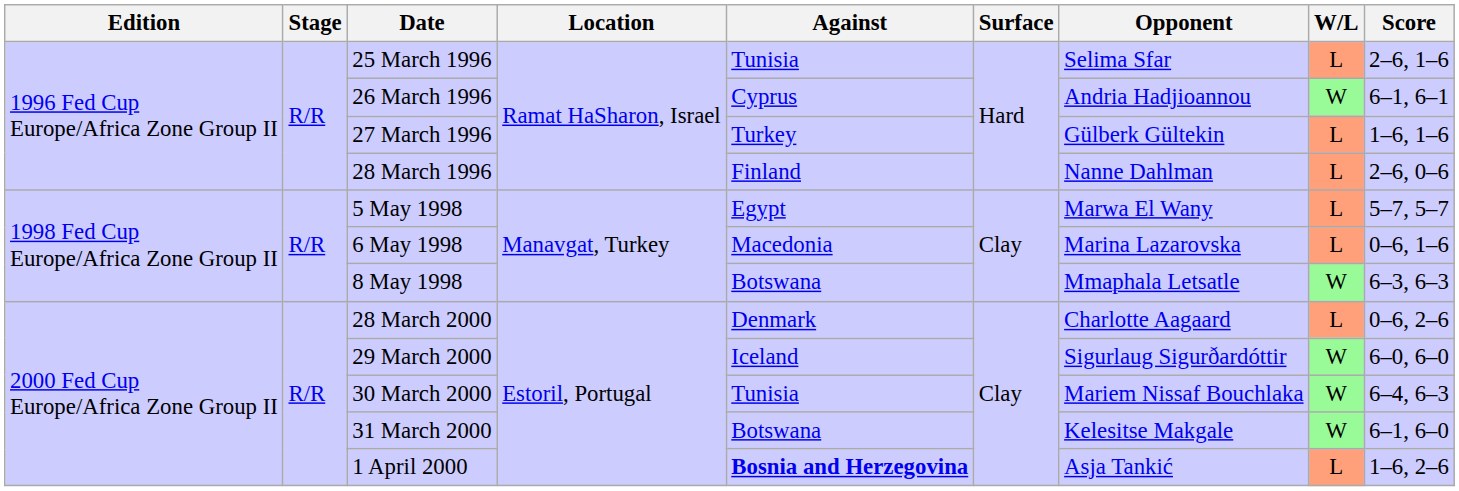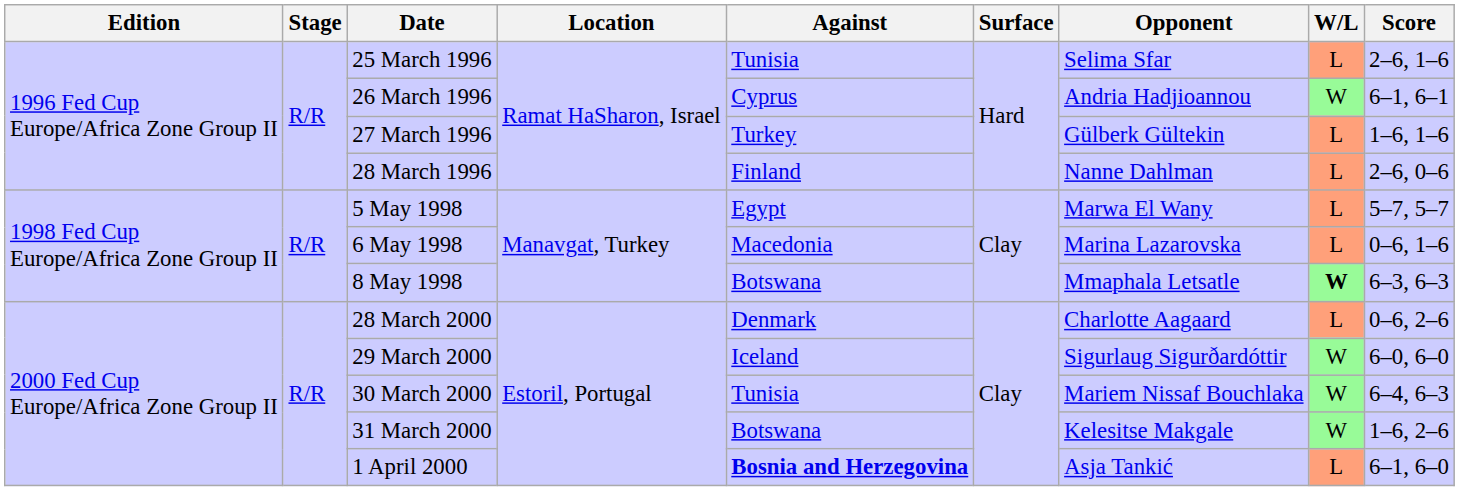8 May 1998 | W/L: normal -> bold
31 March 2000 | Score: 6–1, 6–0 -> 1–6, 2–6
1 April 2000 | Score: 1–6, 2–6 -> 6–1, 6–0
